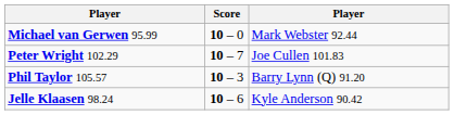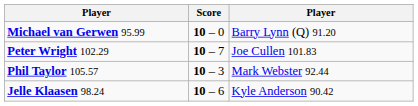Michael van Gerwen 95.99 | column 3: Mark Webster 92.44 -> Barry Lynn (Q) 91.20
Phil Taylor 105.57 | column 3: Barry Lynn (Q) 91.20 -> Mark Webster 92.44
